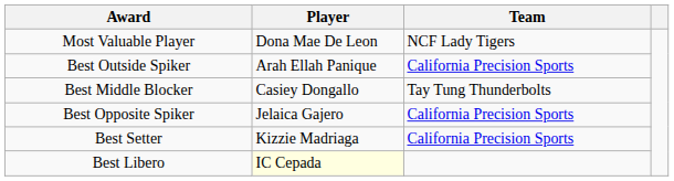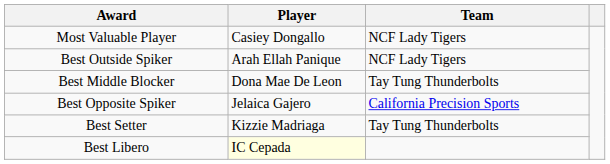Most Valuable Player | Player: Dona Mae De Leon -> Casiey Dongallo
Best Outside Spiker | Team: California Precision Sports -> NCF Lady Tigers
Best Middle Blocker | Player: Casiey Dongallo -> Dona Mae De Leon
Best Setter | Team: California Precision Sports -> Tay Tung Thunderbolts
